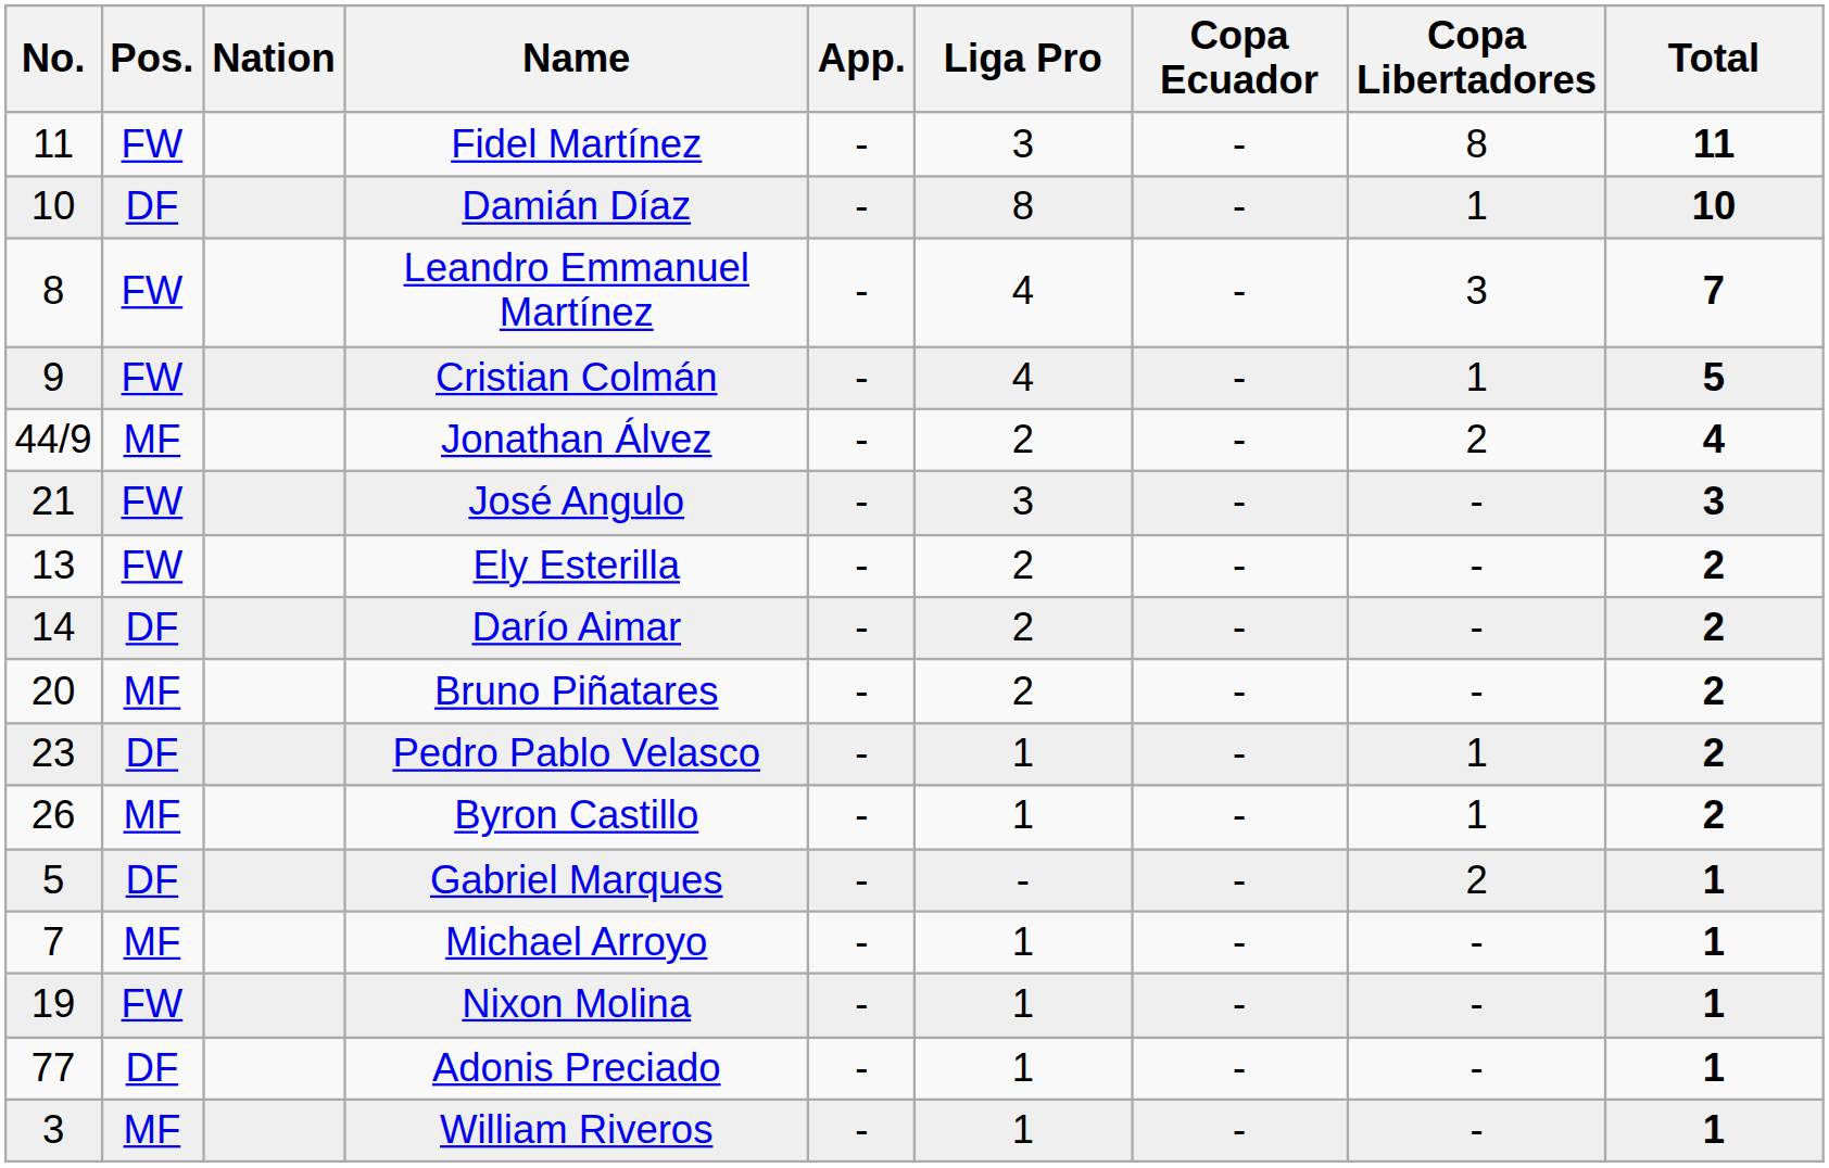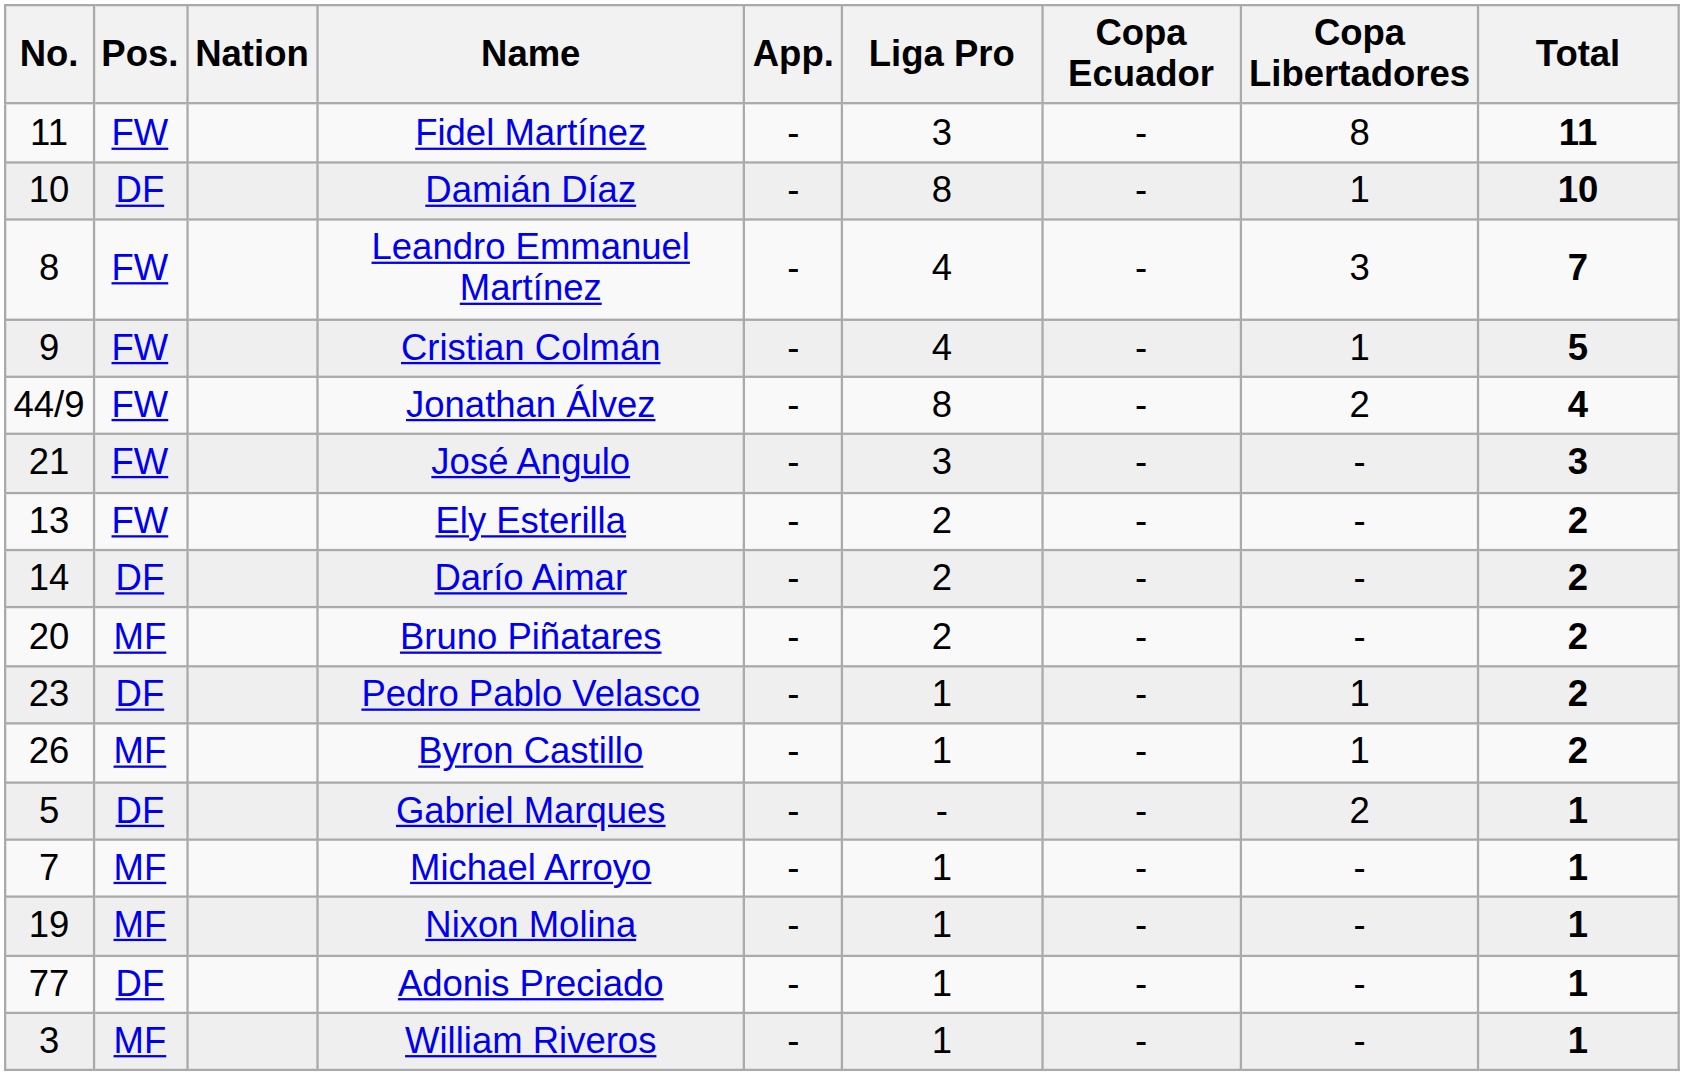Jonathan Álvez | Pos.: MF -> FW
Jonathan Álvez | Liga Pro: 2 -> 8
Nixon Molina | Pos.: FW -> MF
